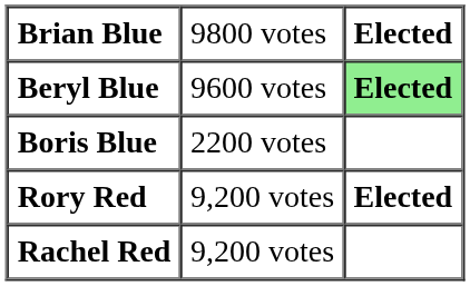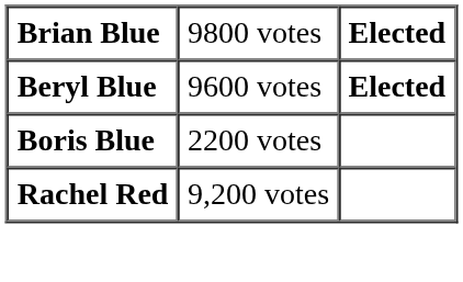Beryl Blue | column 3: lightgreen background -> no background
- row: Rory Red | 9,200 votes | Elected
